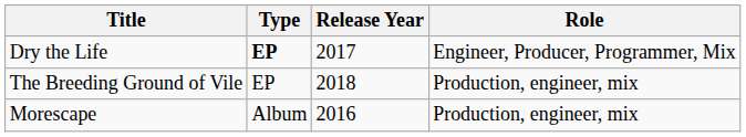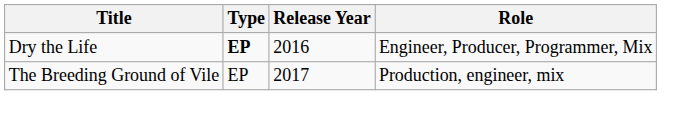Dry the Life | Release Year: 2017 -> 2016
The Breeding Ground of Vile | Release Year: 2018 -> 2017
- row: Morescape | Album | 2016 | Production, engineer, mix
